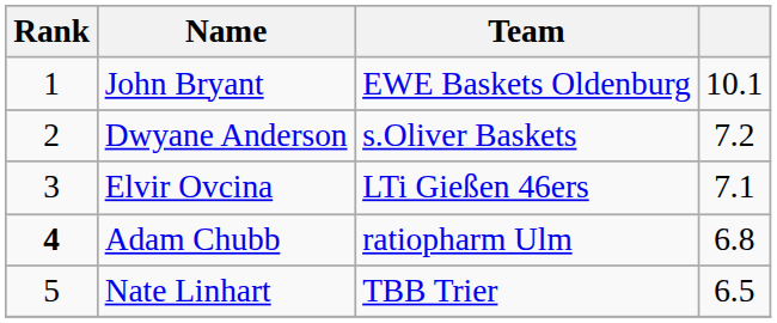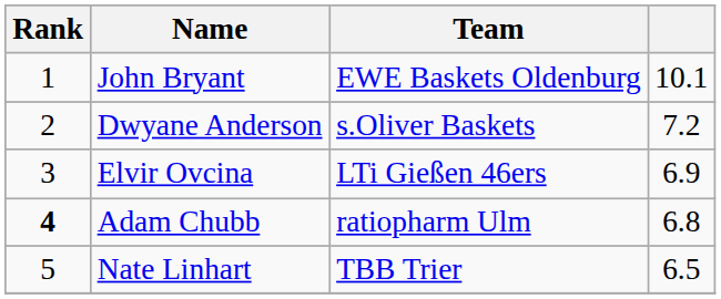Elvir Ovcina | column 4: 7.1 -> 6.9
